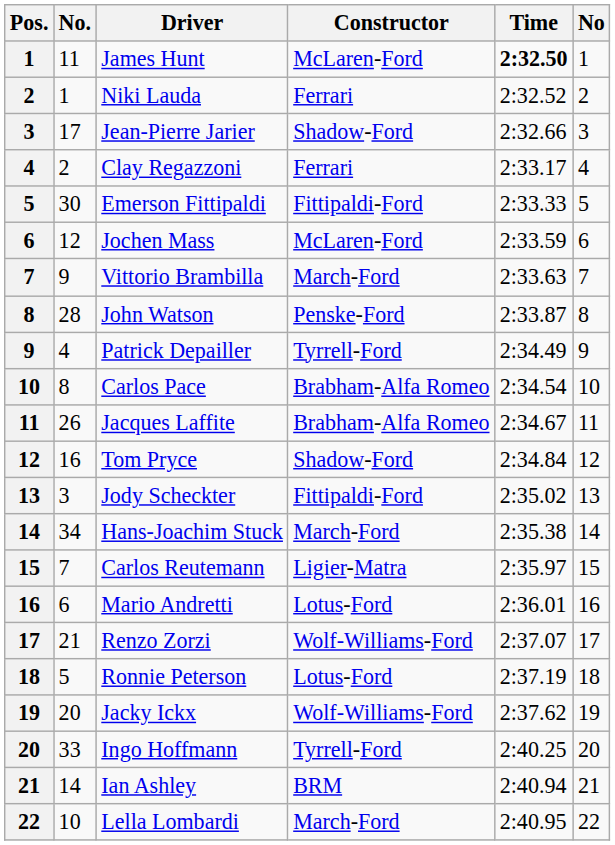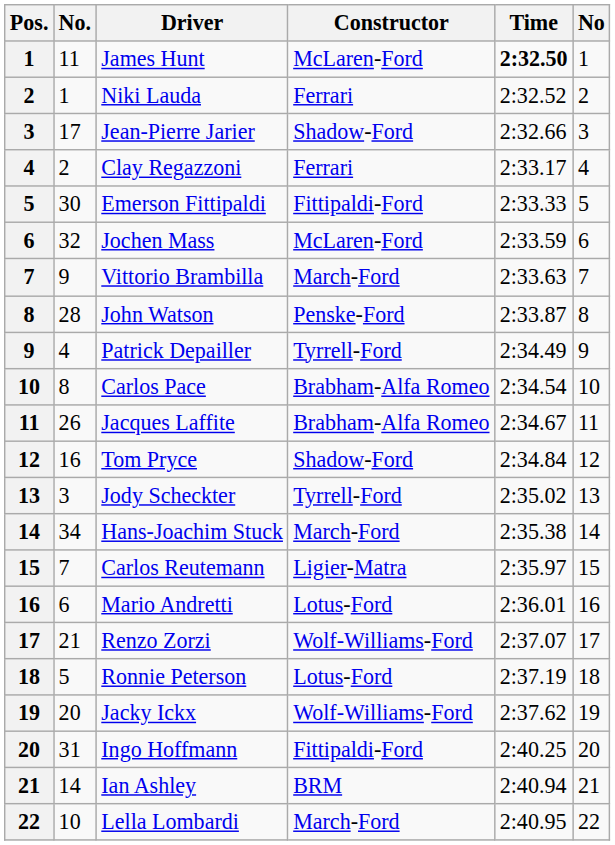Jochen Mass | No.: 12 -> 32
Jody Scheckter | Constructor: Fittipaldi-Ford -> Tyrrell-Ford
Ingo Hoffmann | No.: 33 -> 31
Ingo Hoffmann | Constructor: Tyrrell-Ford -> Fittipaldi-Ford
